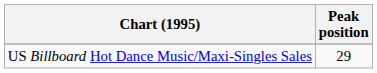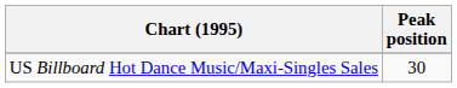US Billboard Hot Dance Music/Maxi-Singles Sales | Peak position: 29 -> 30
